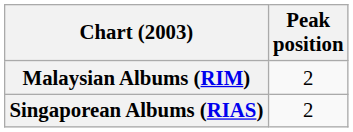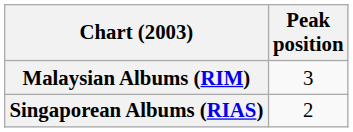Malaysian Albums (RIM) | Peak position: 2 -> 3
